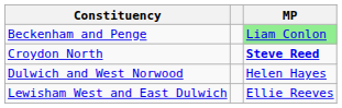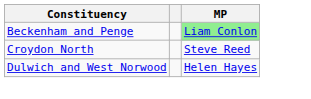Croydon North | MP: bold -> normal
- row: Lewisham West and East Dulwich | Ellie Reeves
